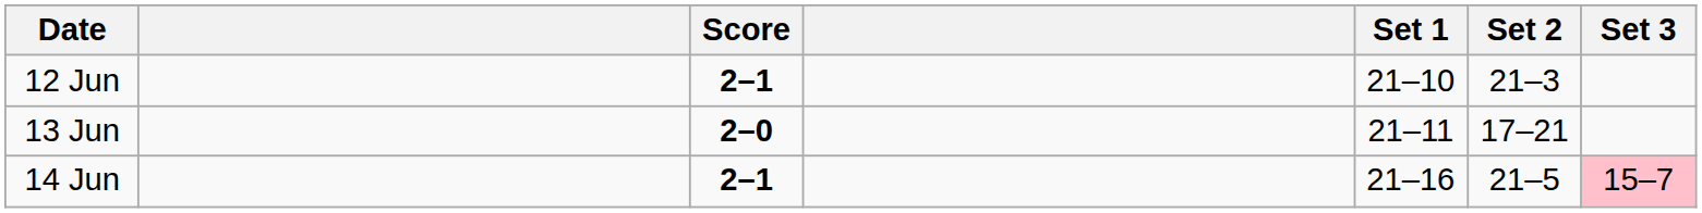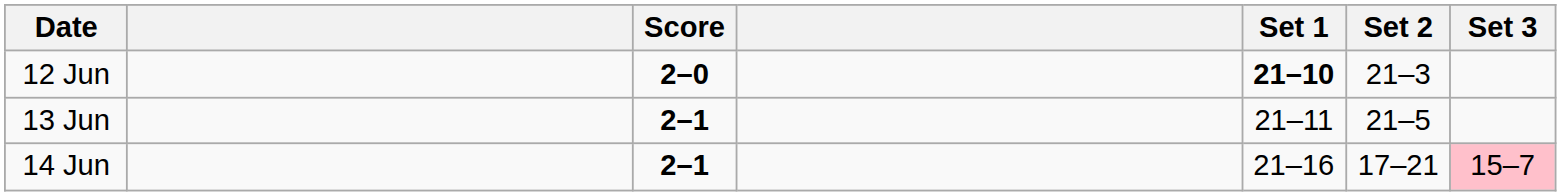12 Jun | Score: 2–1 -> 2–0
12 Jun | Set 1: normal -> bold
13 Jun | Score: 2–0 -> 2–1
13 Jun | Set 2: 17–21 -> 21–5
14 Jun | Set 2: 21–5 -> 17–21
